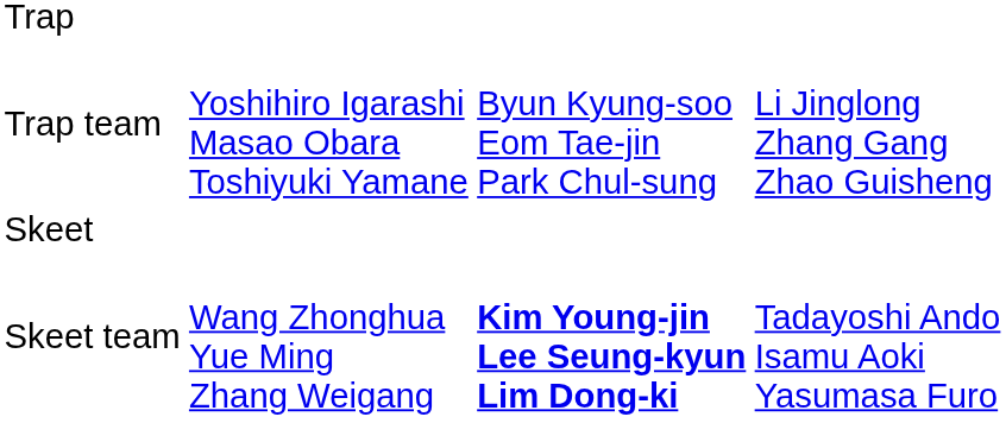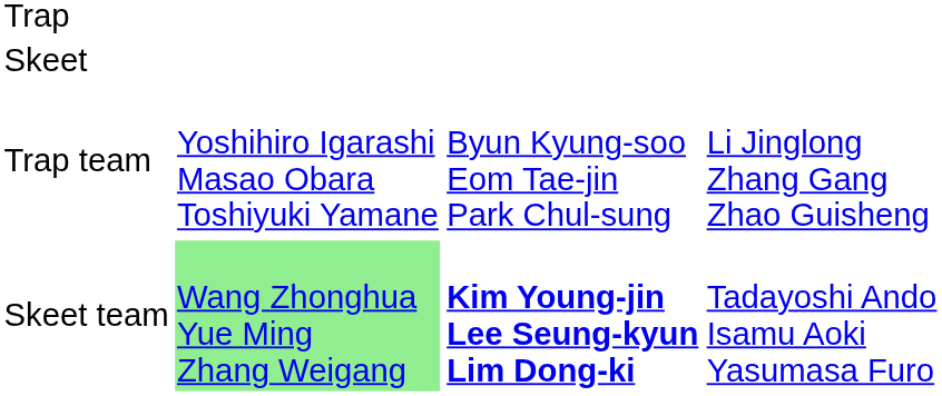rows swapped: Trap team <-> Skeet
Skeet team | column 2: no background -> lightgreen background
